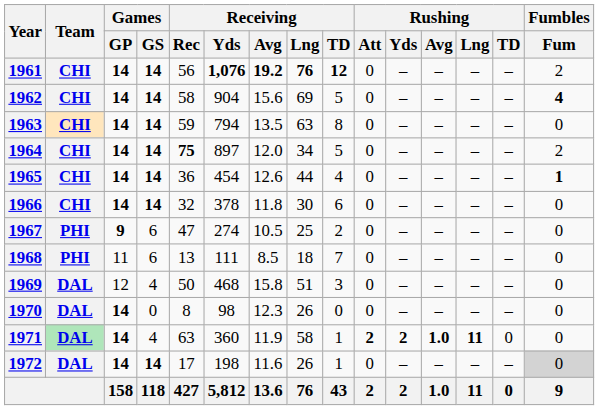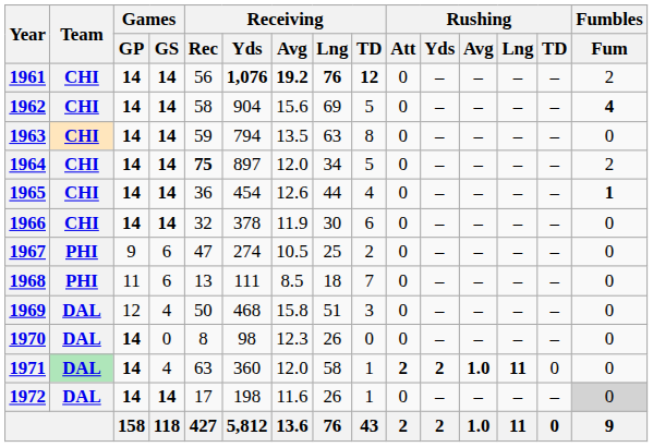1966 | Receiving / Avg: 11.8 -> 11.9
1967 | Games / GP: bold -> normal
1971 | Receiving / Avg: 11.9 -> 12.0
